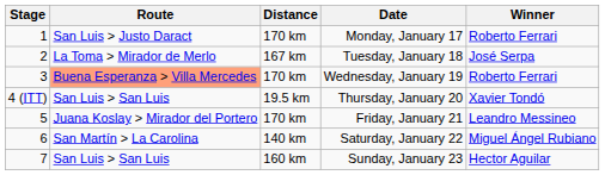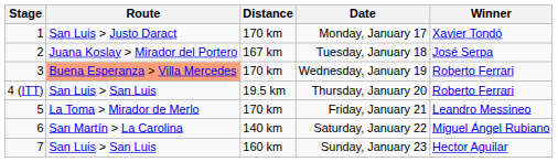Monday, January 17 | Winner: Roberto Ferrari -> Xavier Tondó
Tuesday, January 18 | Route: La Toma > Mirador de Merlo -> Juana Koslay > Mirador del Portero
Thursday, January 20 | Winner: Xavier Tondó -> Roberto Ferrari
Friday, January 21 | Route: Juana Koslay > Mirador del Portero -> La Toma > Mirador de Merlo
